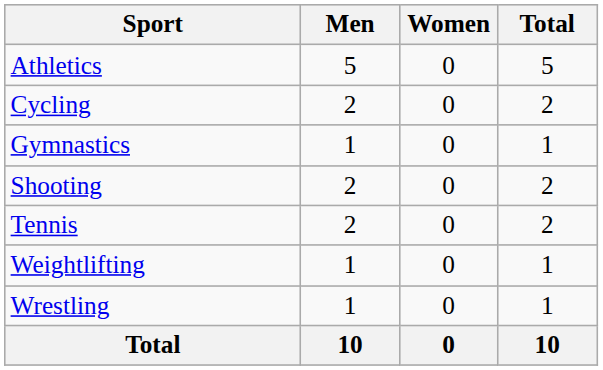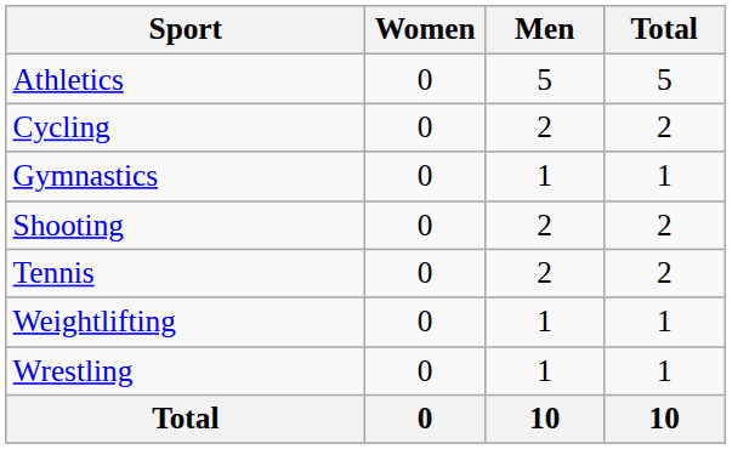columns swapped: Men <-> Women
